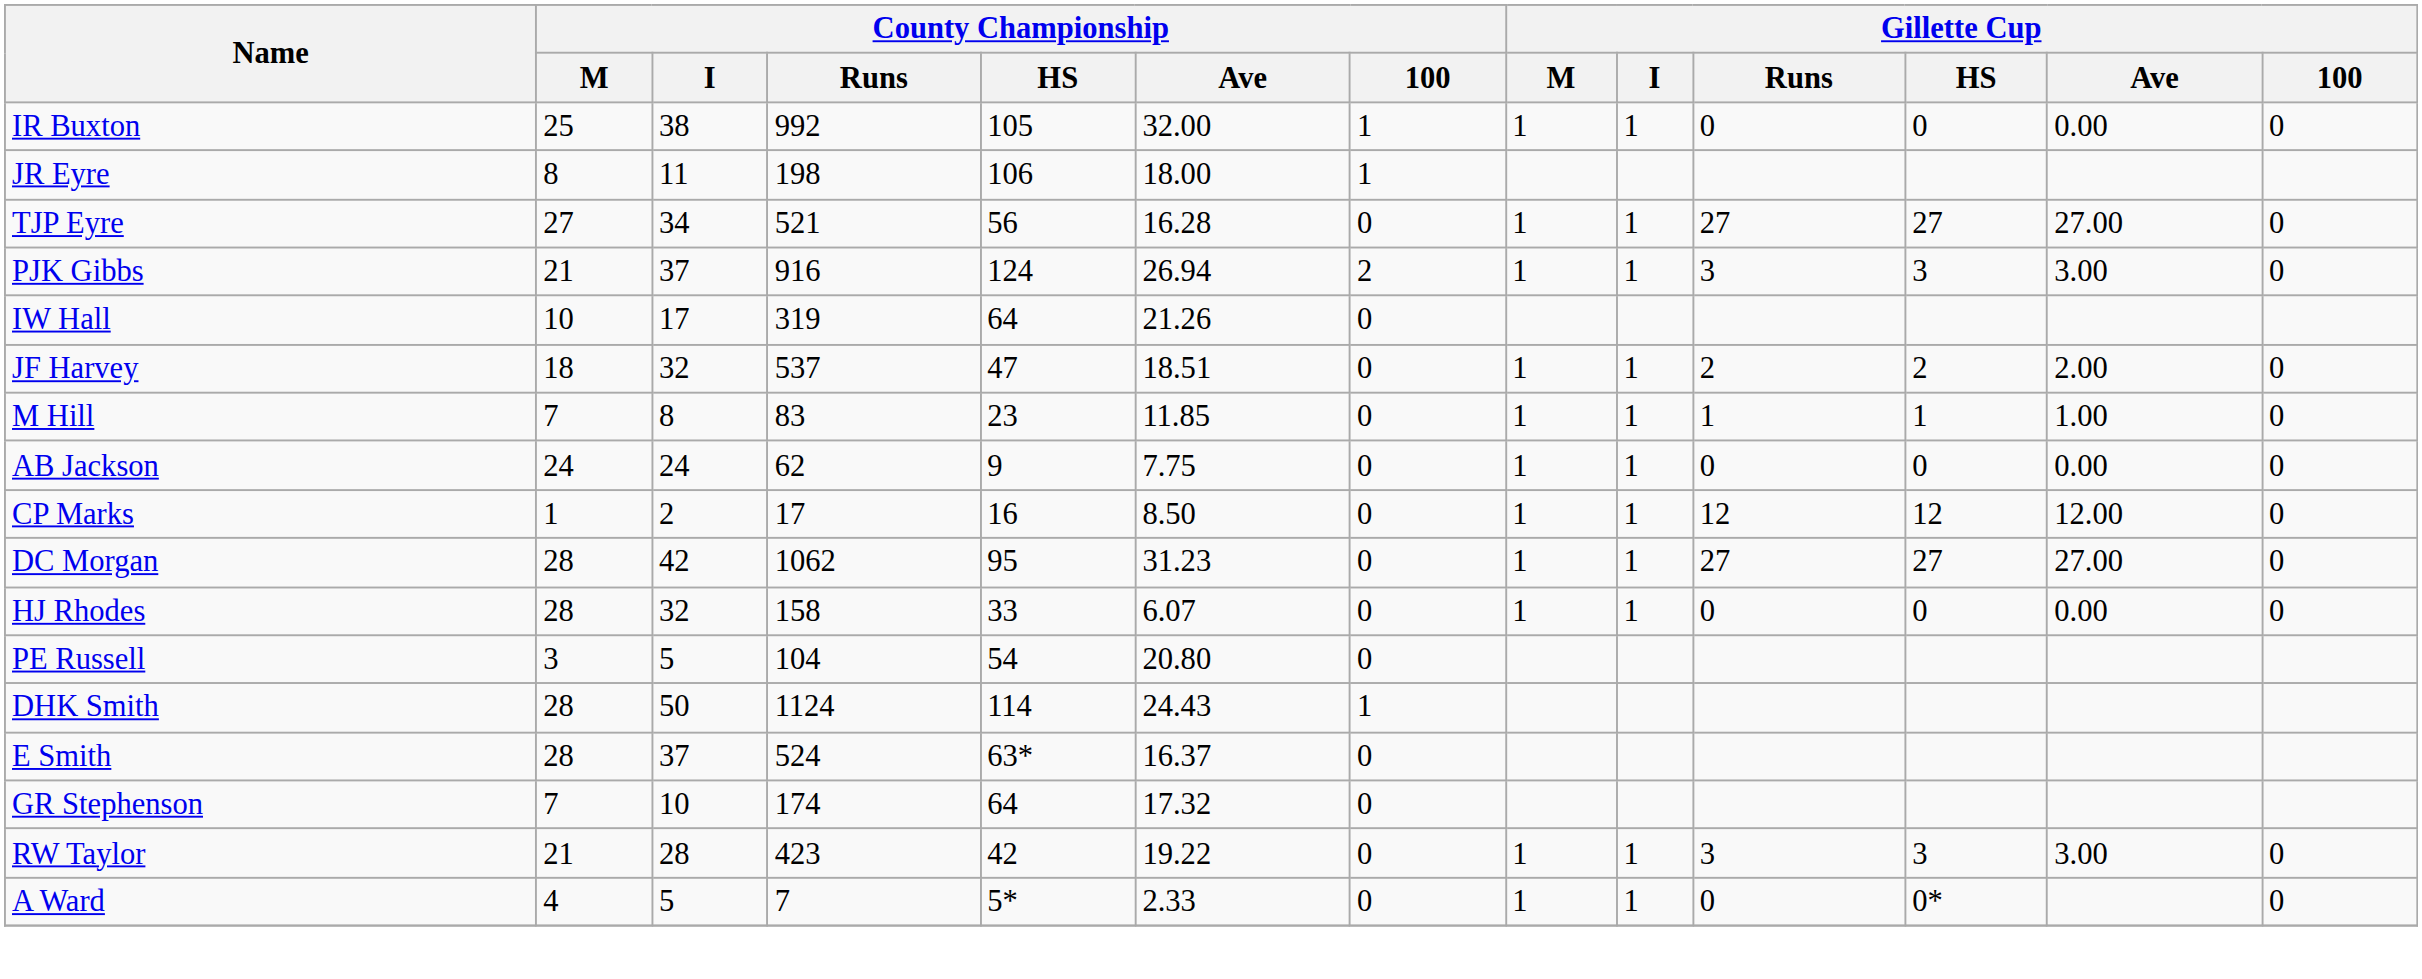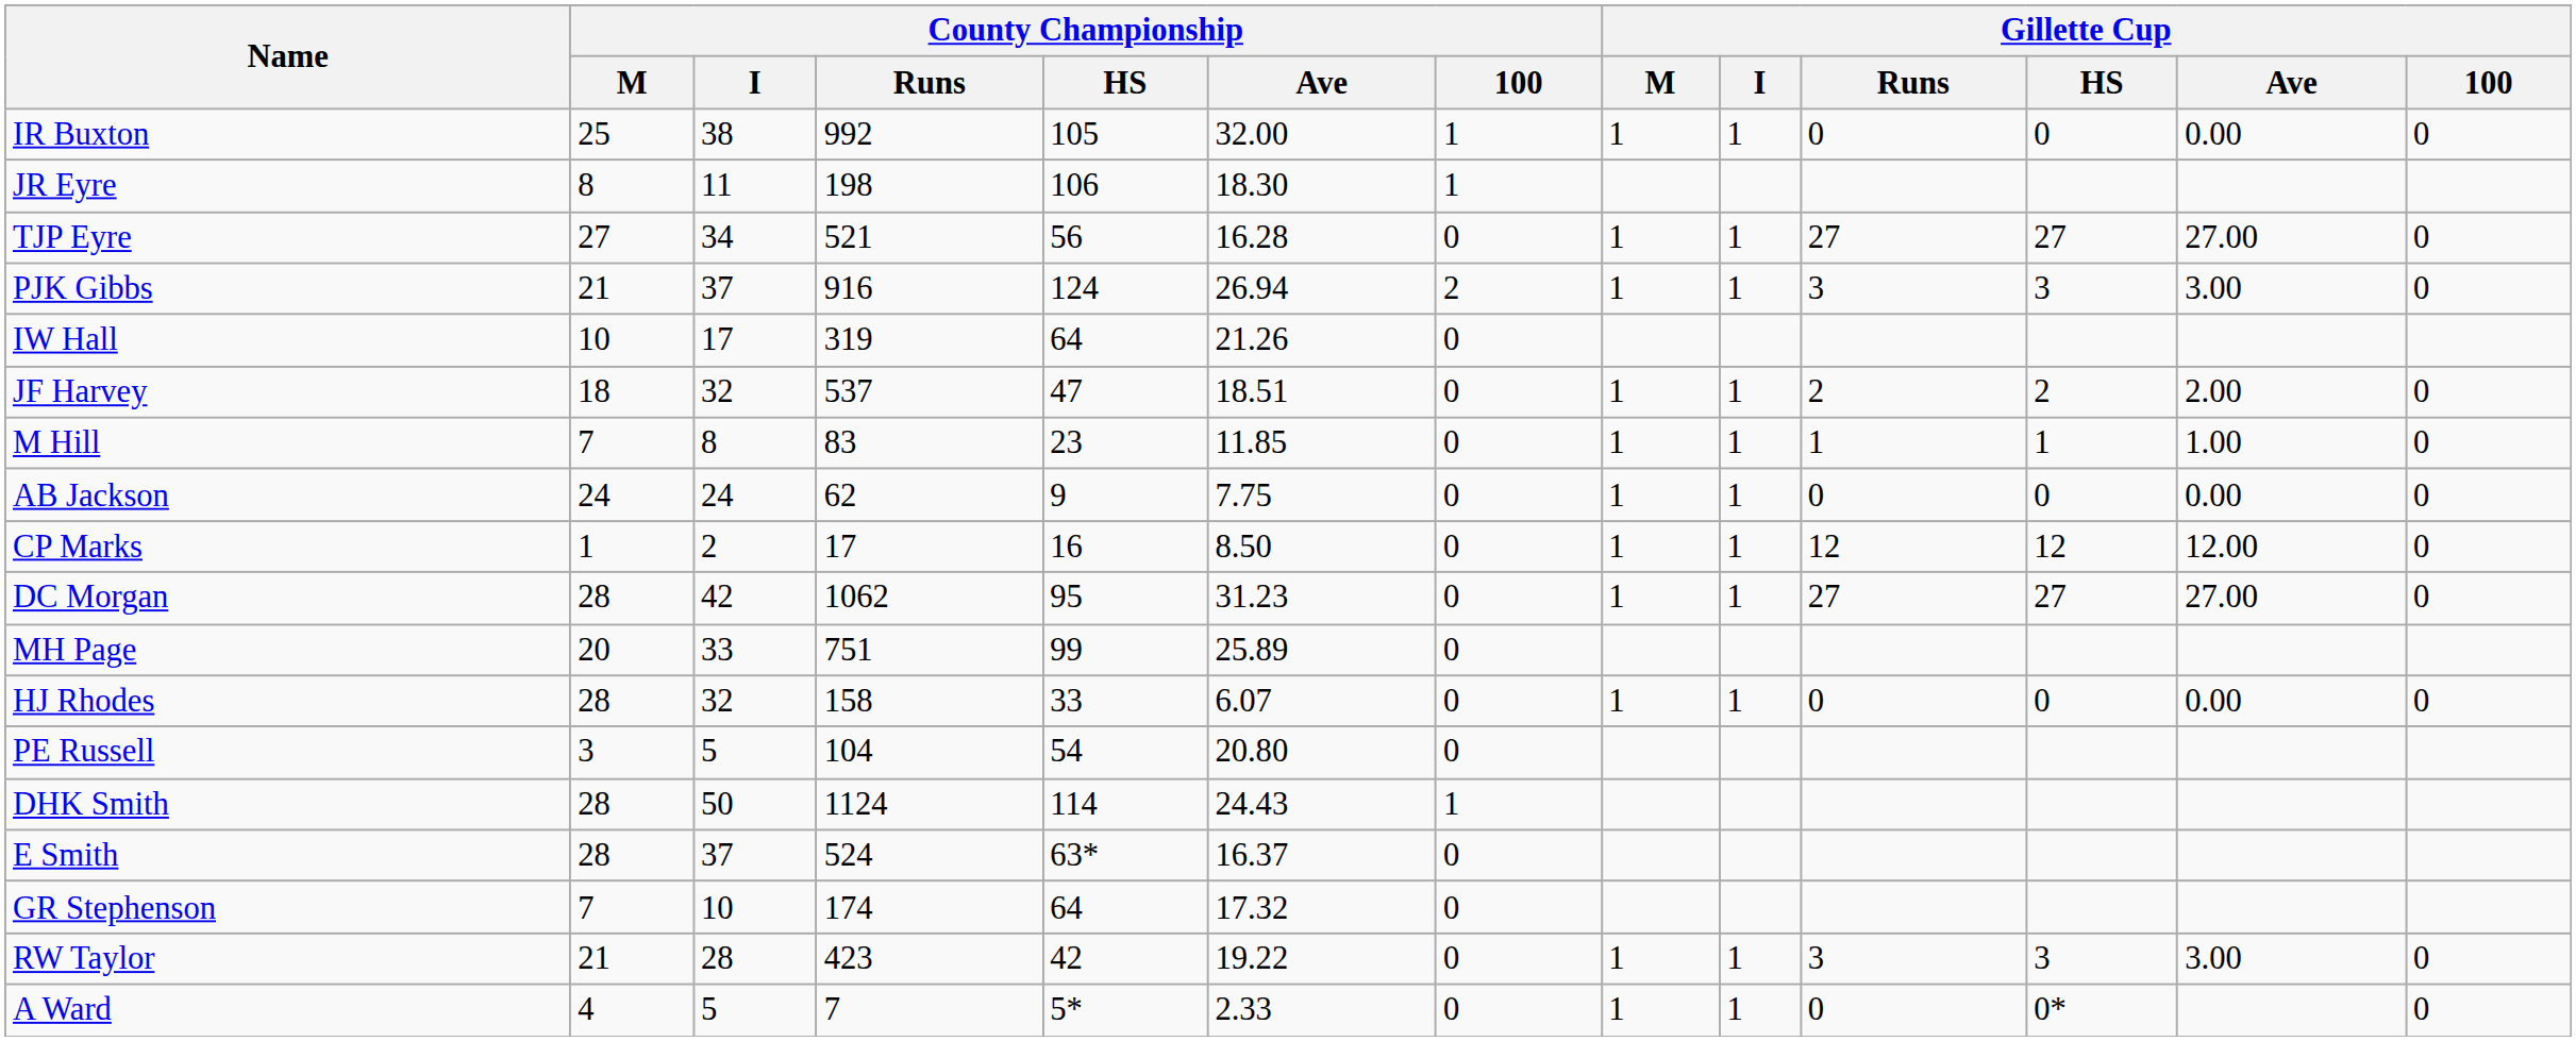JR Eyre | County Championship / Ave: 18.00 -> 18.30
+ row: MH Page | 20 | 33 | 751 | 99 | 25.89 | 0
